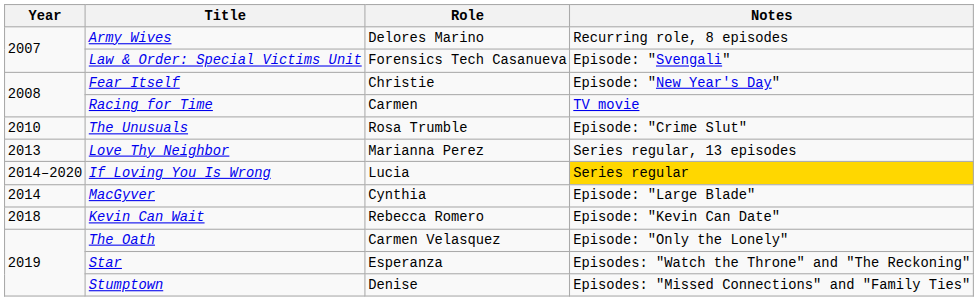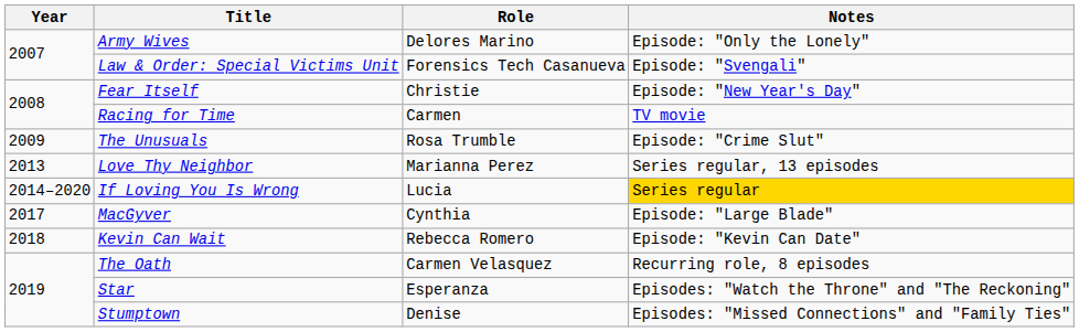Army Wives | Notes: Recurring role, 8 episodes -> Episode: "Only the Lonely"
The Unusuals | Year: 2010 -> 2009
MacGyver | Year: 2014 -> 2017
The Oath | Notes: Episode: "Only the Lonely" -> Recurring role, 8 episodes
